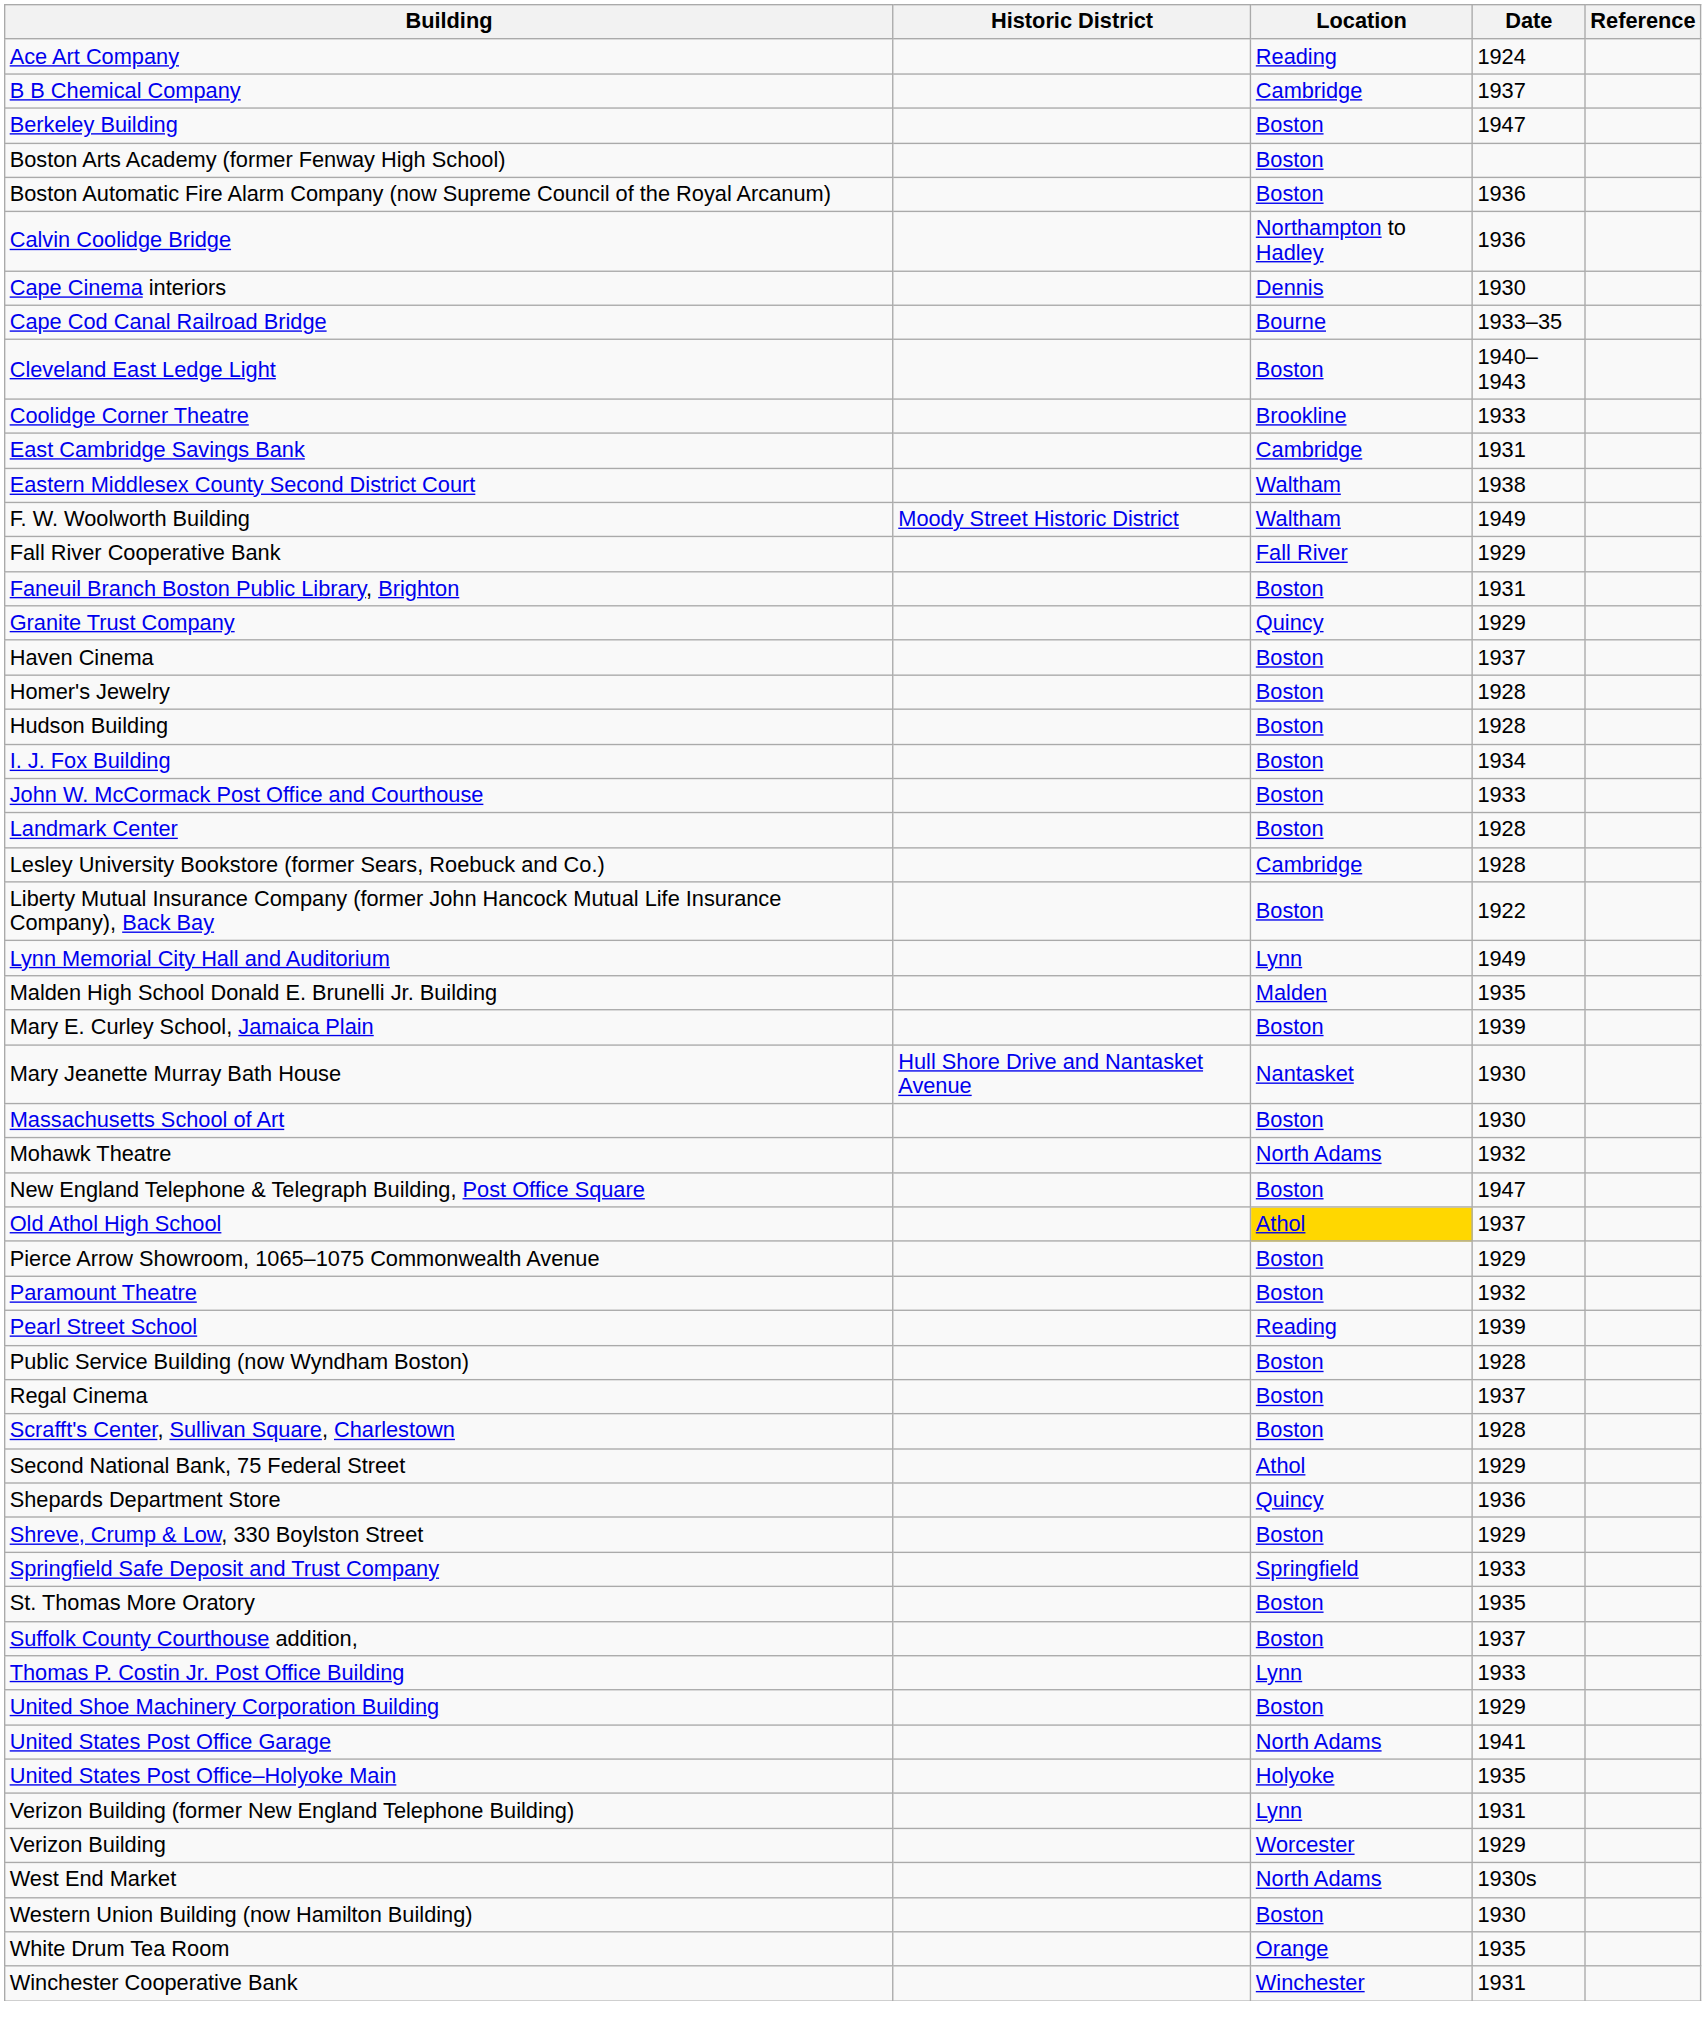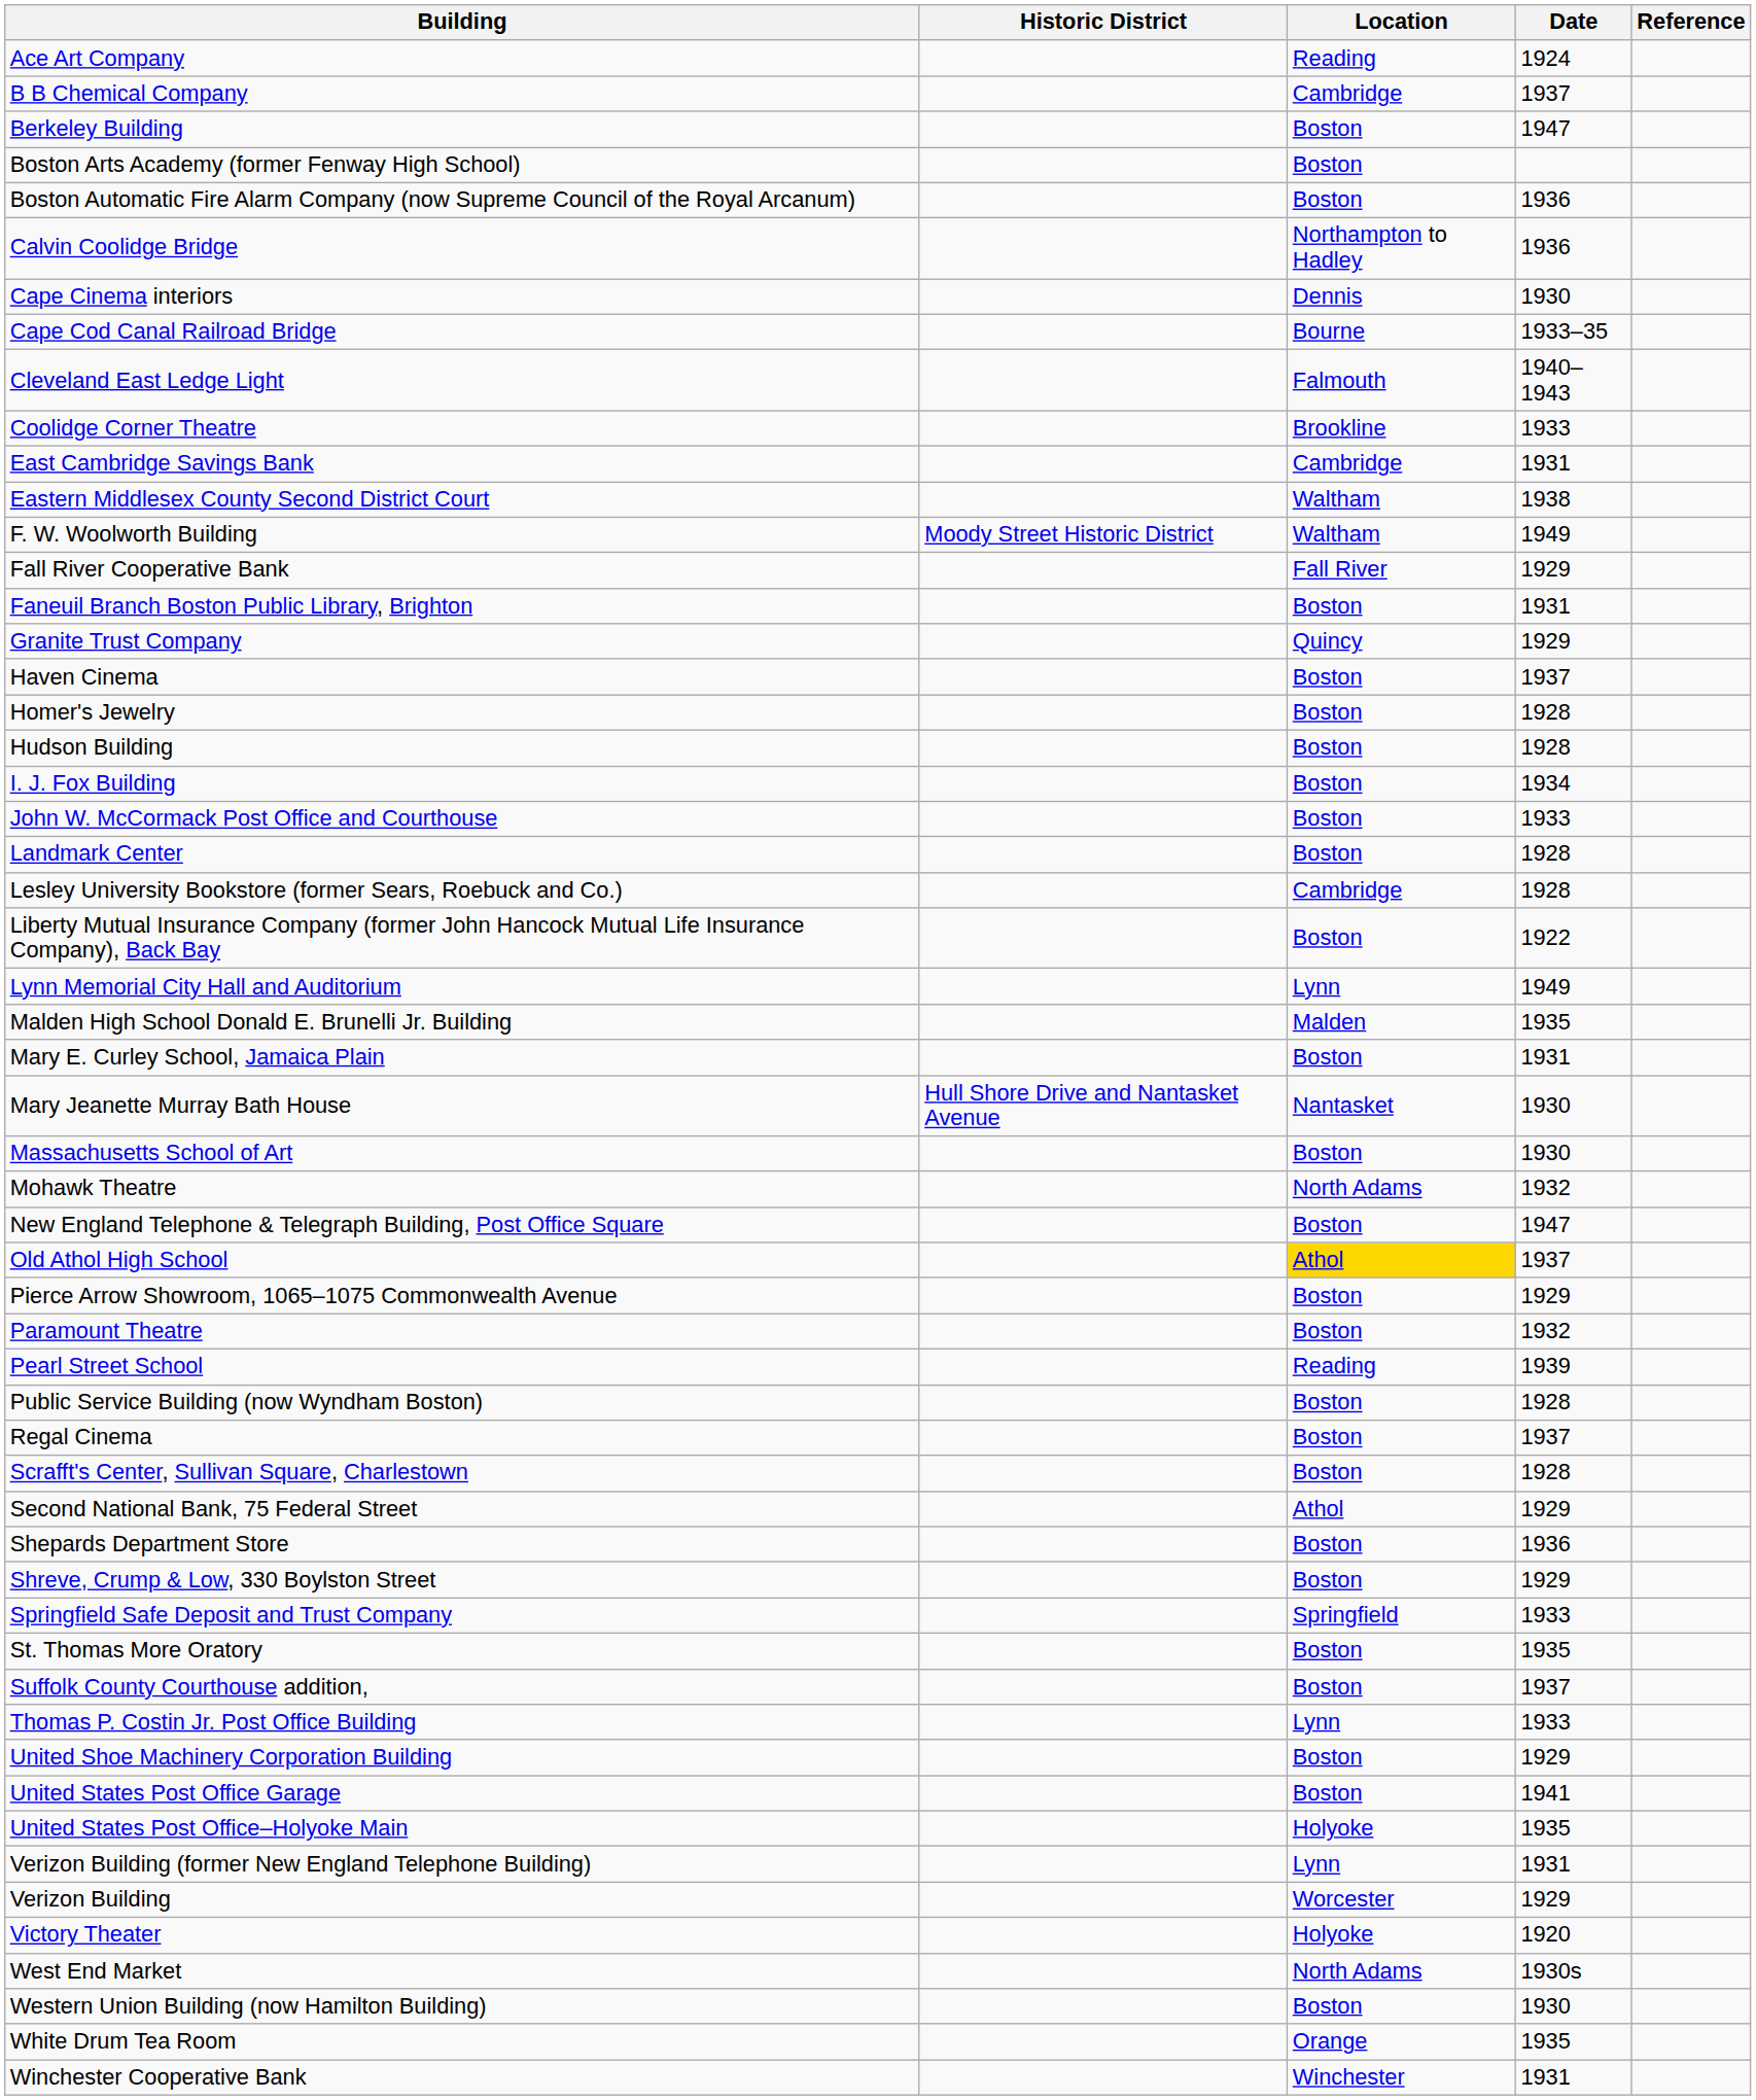Cleveland East Ledge Light | Location: Boston -> Falmouth
Mary E. Curley School, Jamaica Plain | Date: 1939 -> 1931
Shepards Department Store | Location: Quincy -> Boston
United States Post Office Garage | Location: North Adams -> Boston
+ row: Victory Theater | Holyoke | 1920
